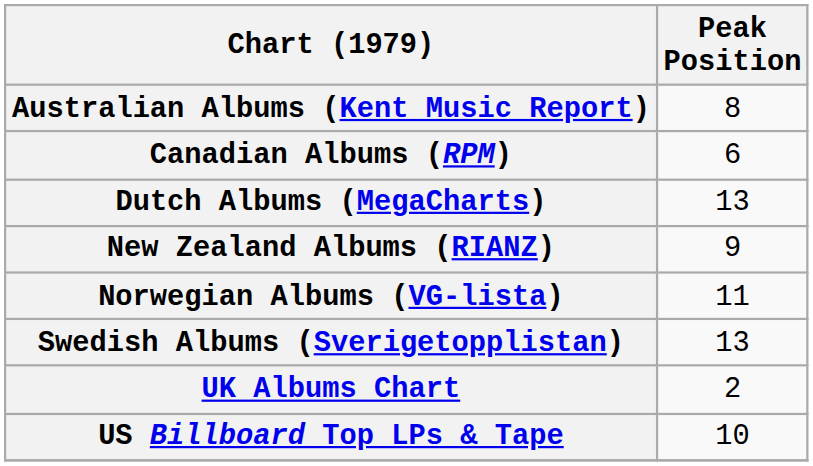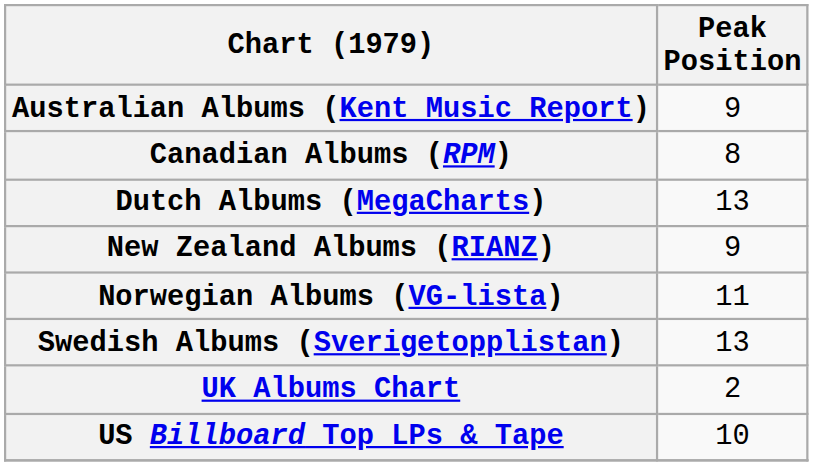Australian Albums (Kent Music Report) | Peak Position: 8 -> 9
Canadian Albums (RPM) | Peak Position: 6 -> 8
